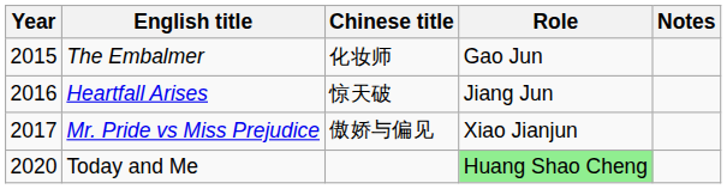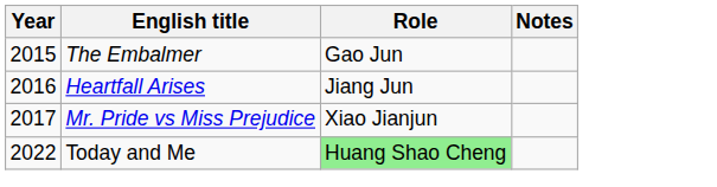- column: Chinese title | 化妆师 | 惊天破 | 傲娇与偏见
Today and Me | Year: 2020 -> 2022
